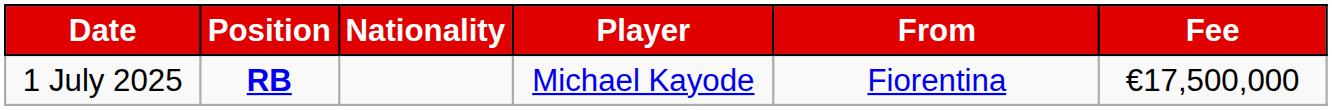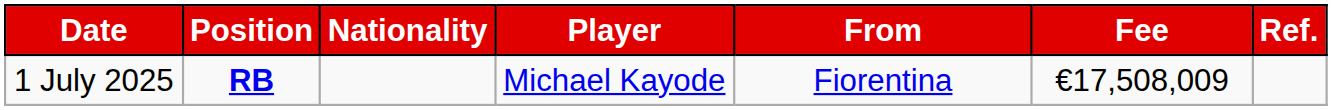+ column: Ref.
1 July 2025 | Fee: €17,500,000 -> €17,508,009
